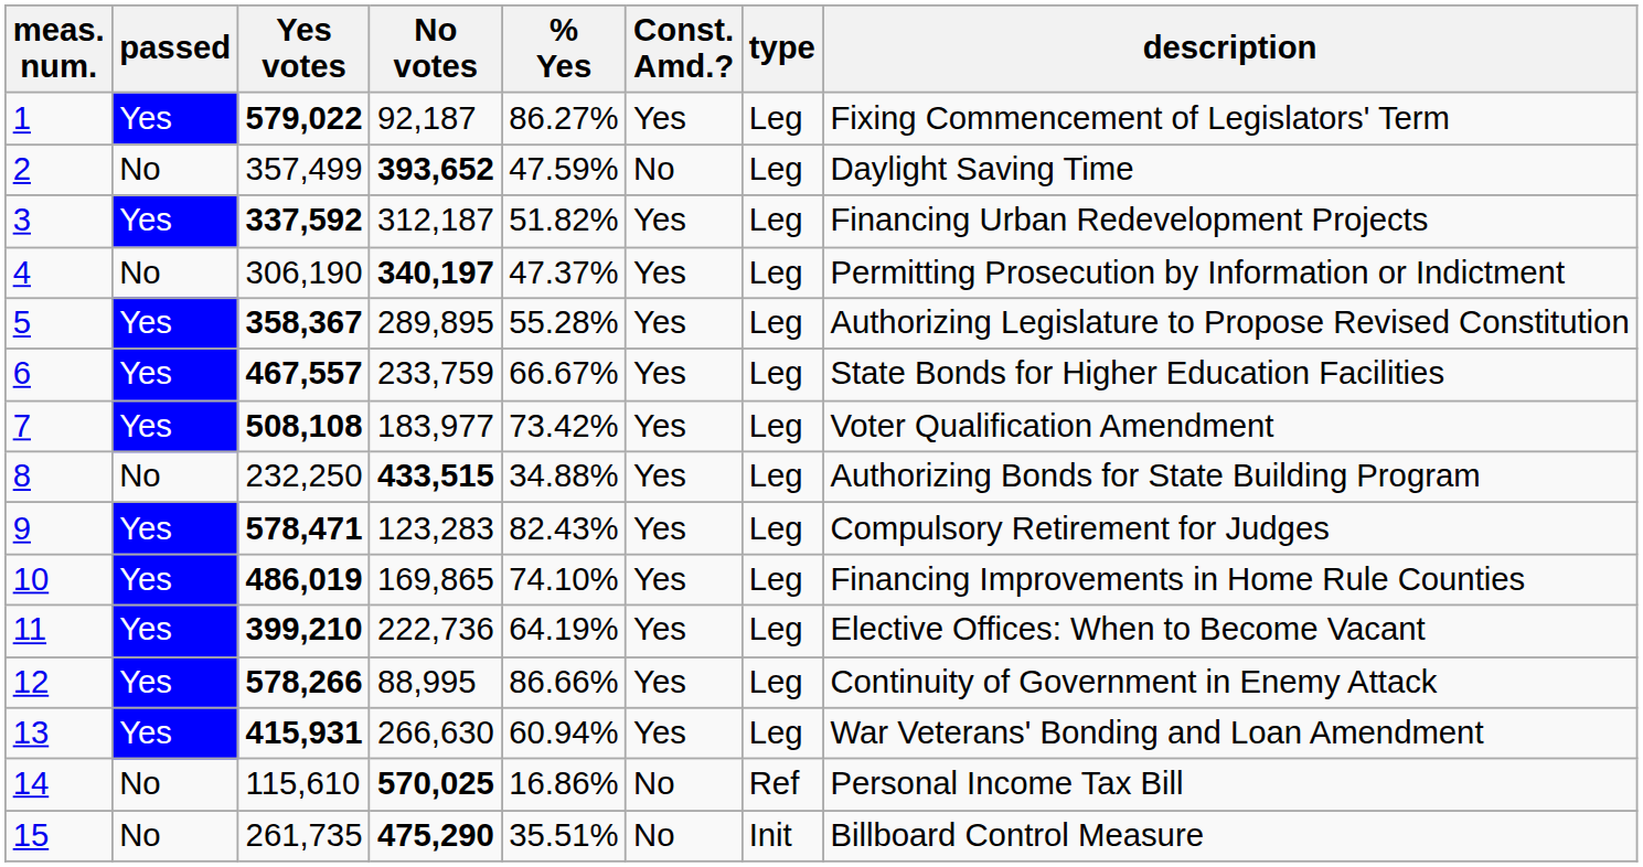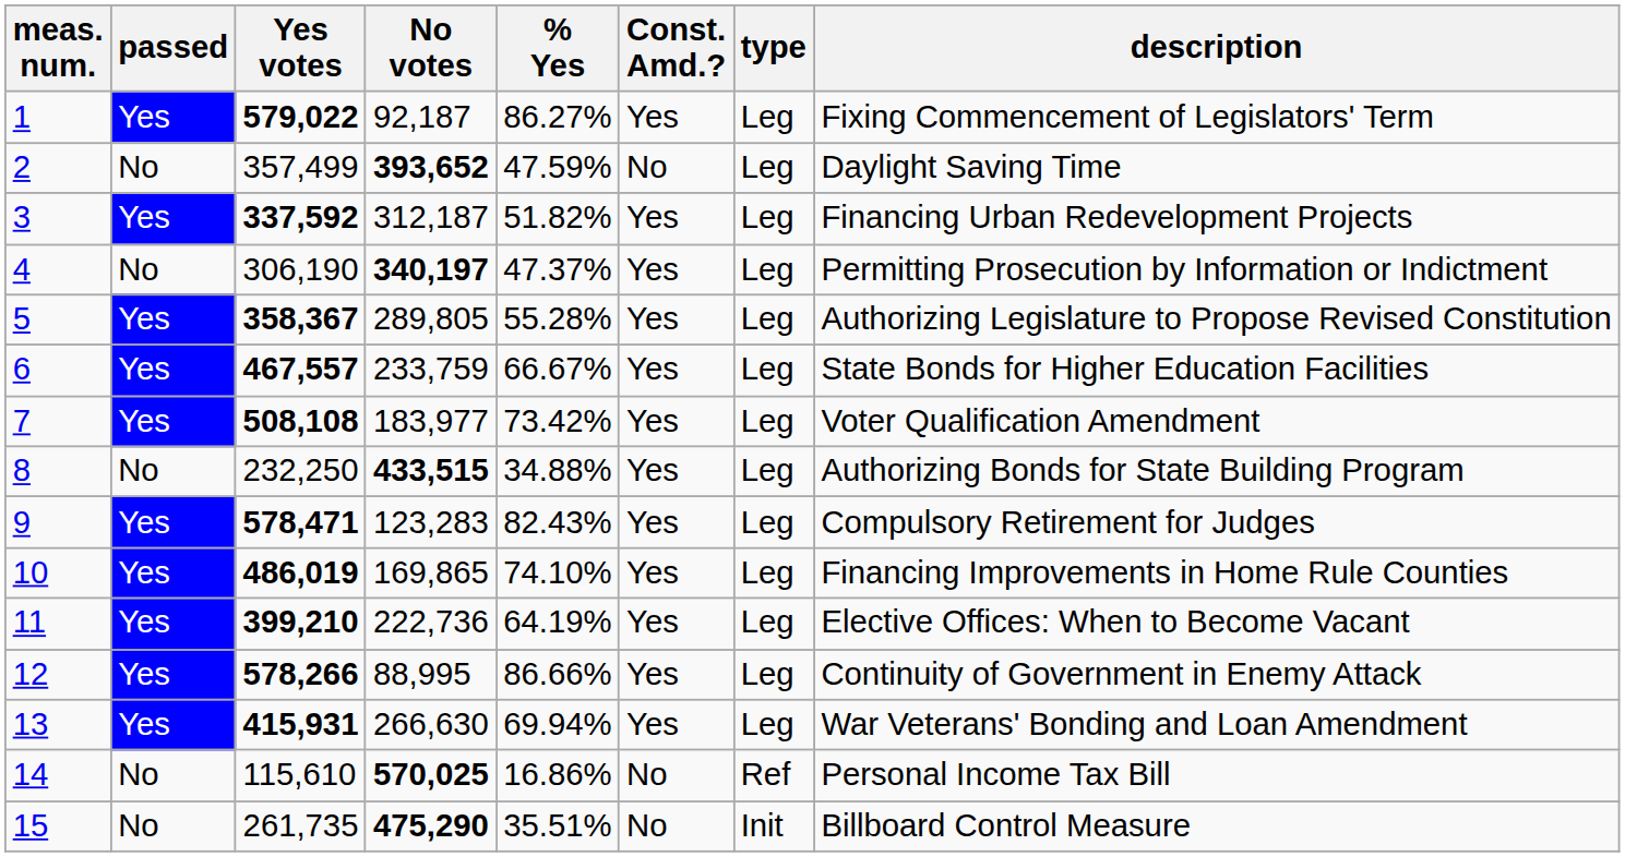5 | No votes: 289,895 -> 289,805
13 | % Yes: 60.94% -> 69.94%
